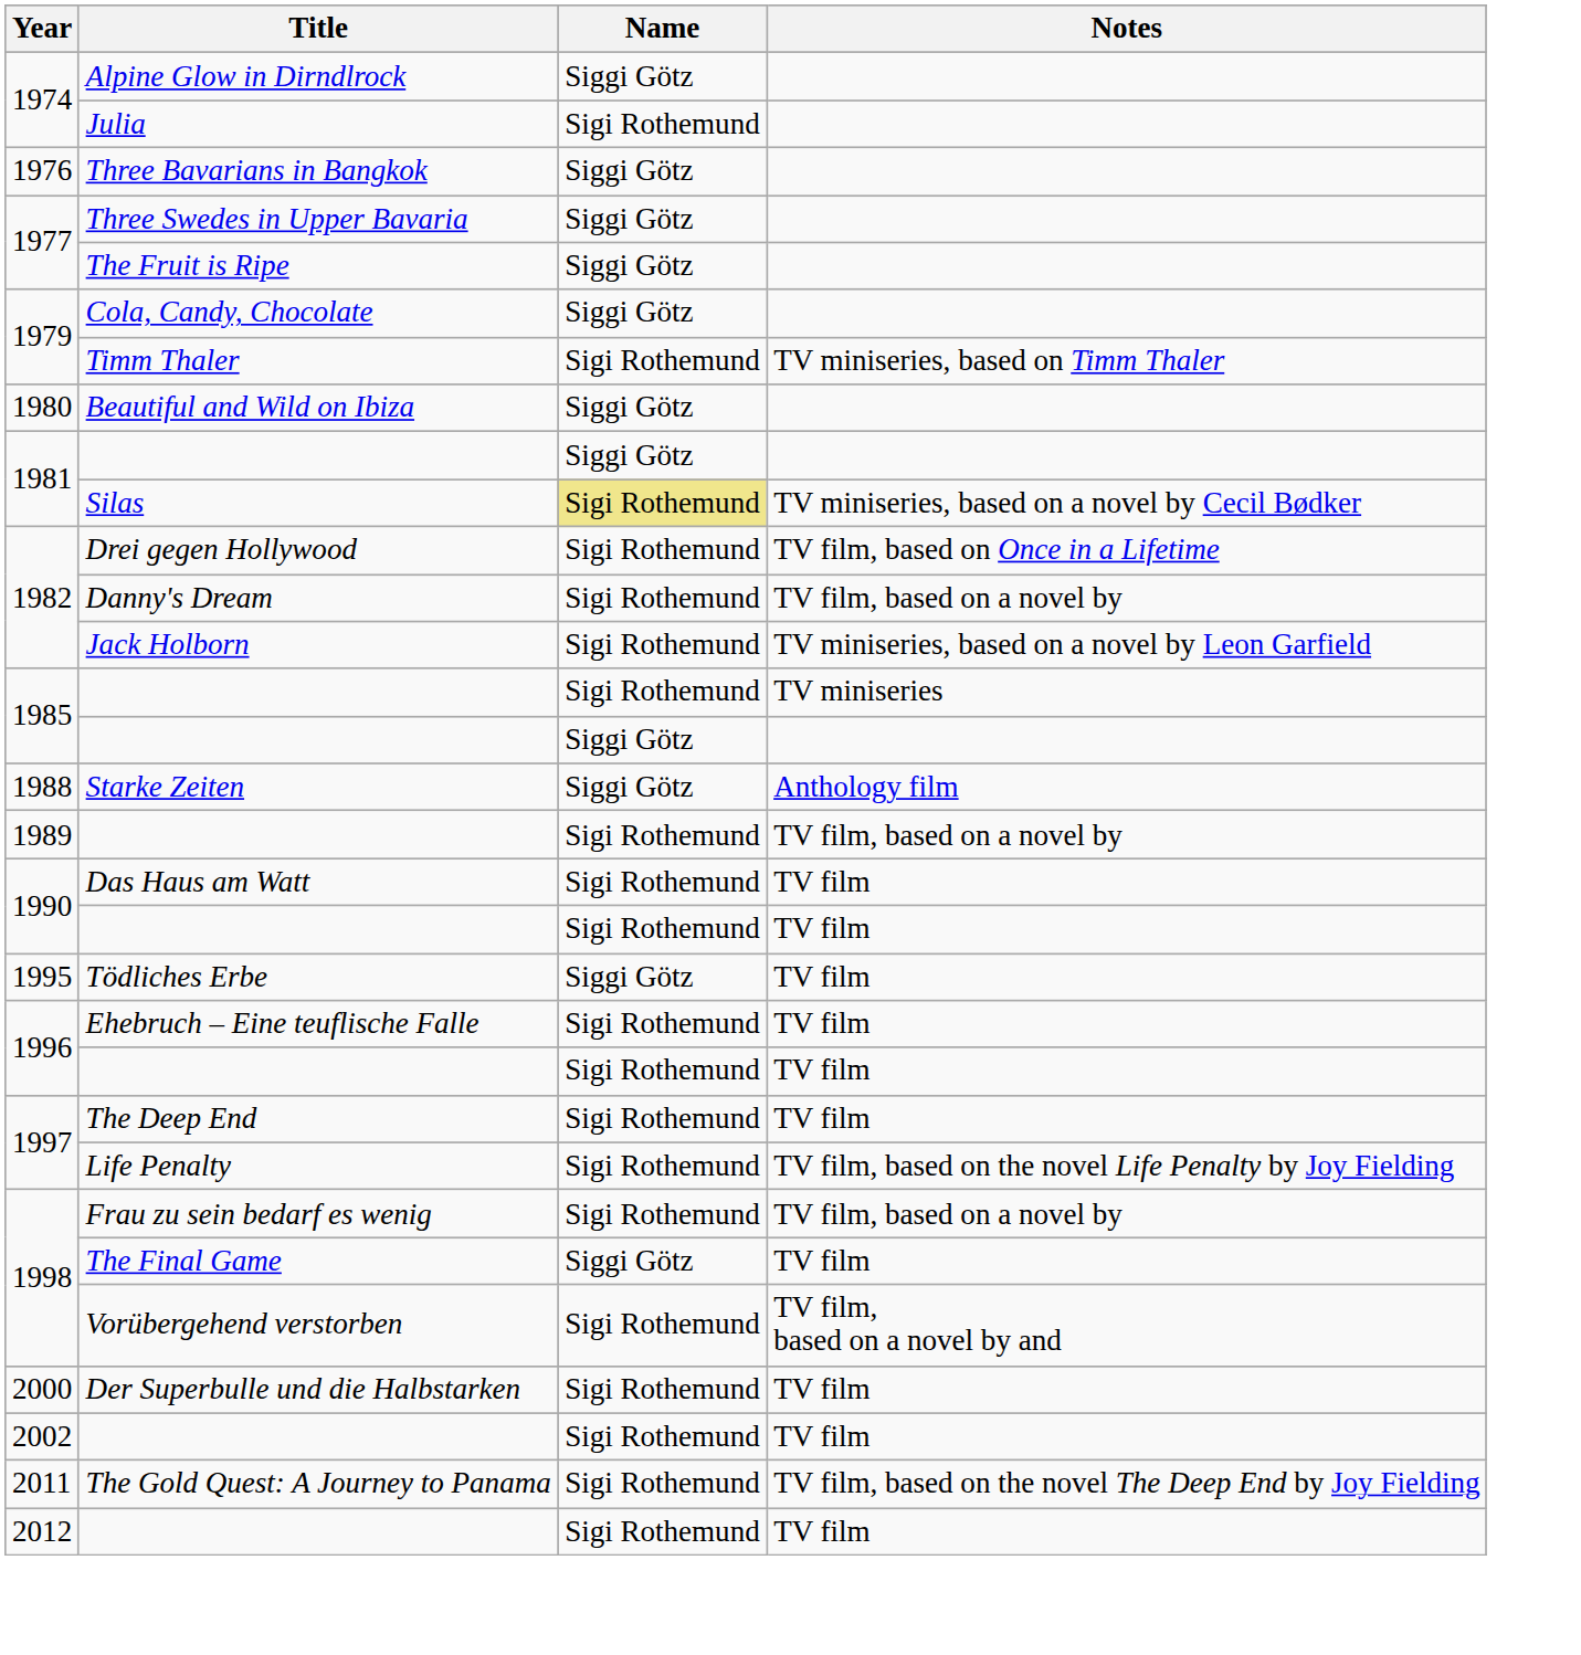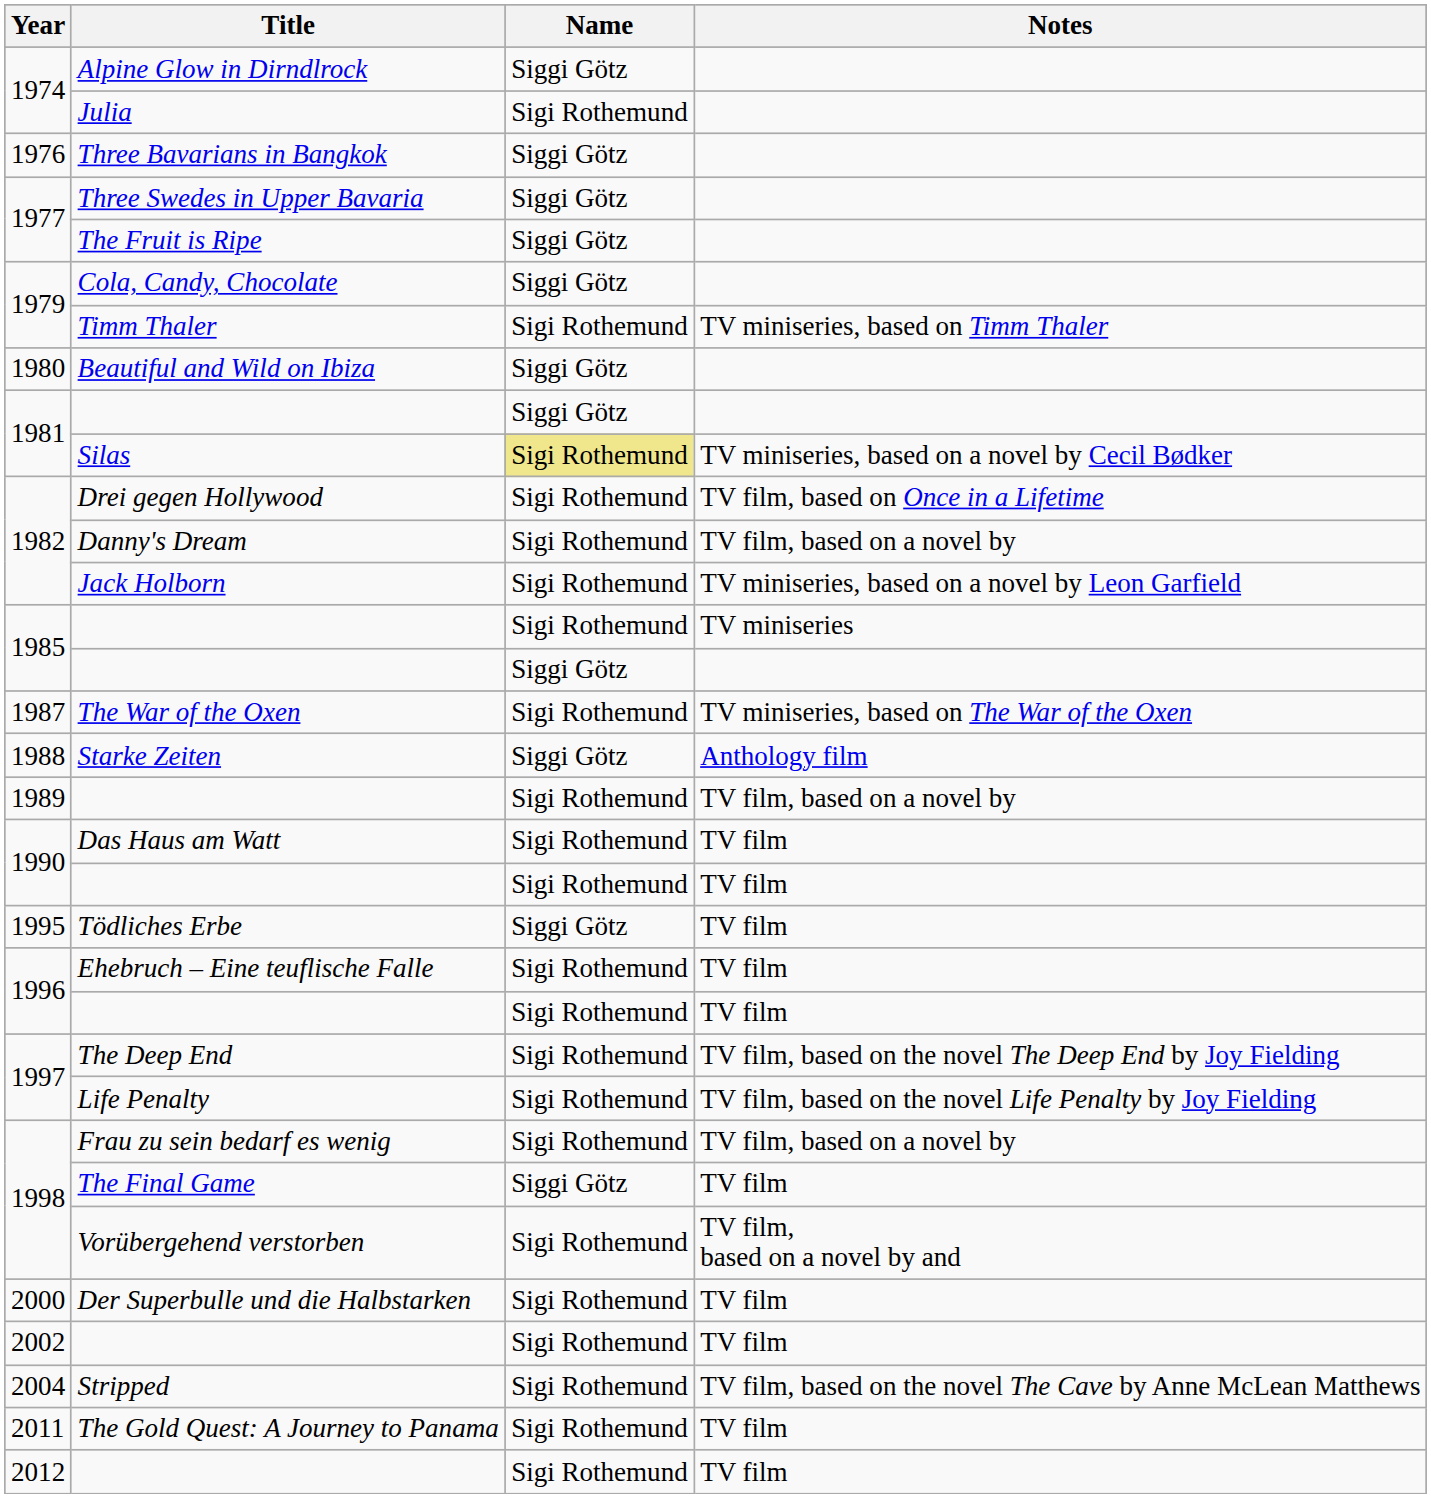+ row: 1987 | The War of the Oxen | Sigi Rothemund | TV miniseries, based on The War of the Oxen
The Deep End | Notes: TV film -> TV film, based on the novel The Deep End by Joy Fielding
+ row: 2004 | Stripped | Sigi Rothemund | TV film, based on the novel The Cave by Anne McLean Matthews
The Gold Quest: A Journey to Panama | Notes: TV film, based on the novel The Deep End by Joy Fielding -> TV film
